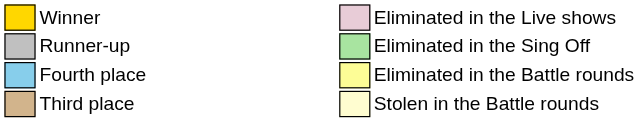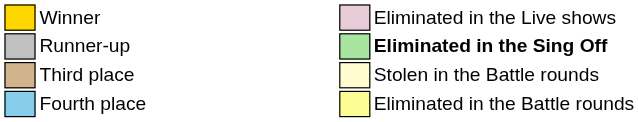Runner-up | column 10: normal -> bold
rows swapped: Third place <-> Fourth place
